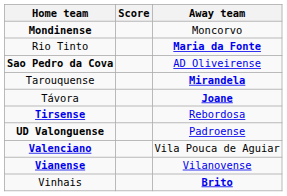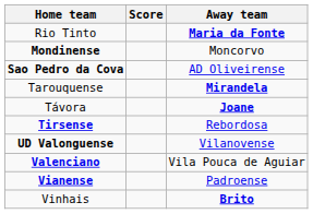rows swapped: Mondinense <-> Rio Tinto
UD Valonguense | Away team: Padroense -> Vilanovense
Vianense | Away team: Vilanovense -> Padroense
